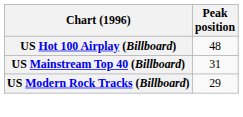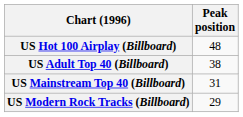+ row: US Adult Top 40 (Billboard) | 38
